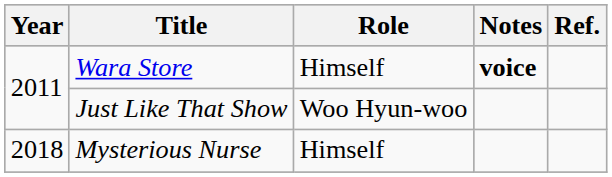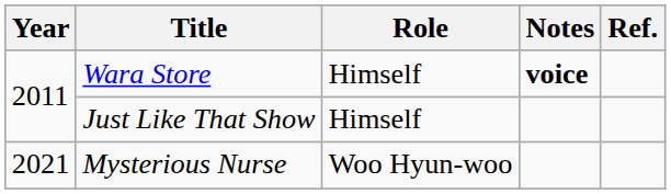Just Like That Show | Role: Woo Hyun-woo -> Himself
Mysterious Nurse | Year: 2018 -> 2021
Mysterious Nurse | Role: Himself -> Woo Hyun-woo
